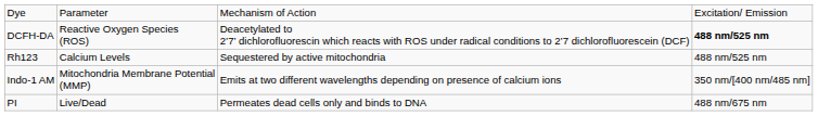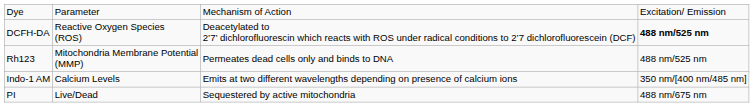Rh123 | column 2: Calcium Levels -> Mitochondria Membrane Potential (MMP)
Rh123 | column 3: Sequestered by active mitochondria -> Permeates dead cells only and binds to DNA
Indo-1 AM | column 2: Mitochondria Membrane Potential (MMP) -> Calcium Levels
PI | column 3: Permeates dead cells only and binds to DNA -> Sequestered by active mitochondria
